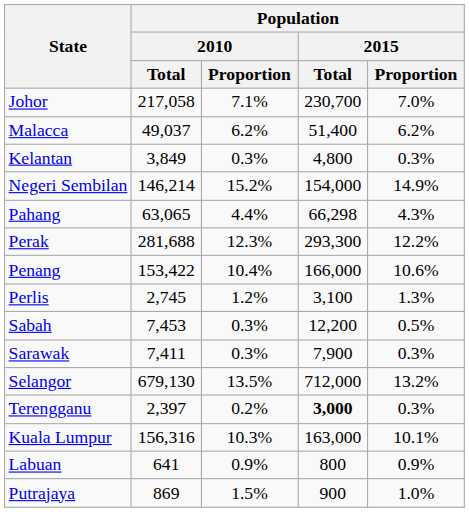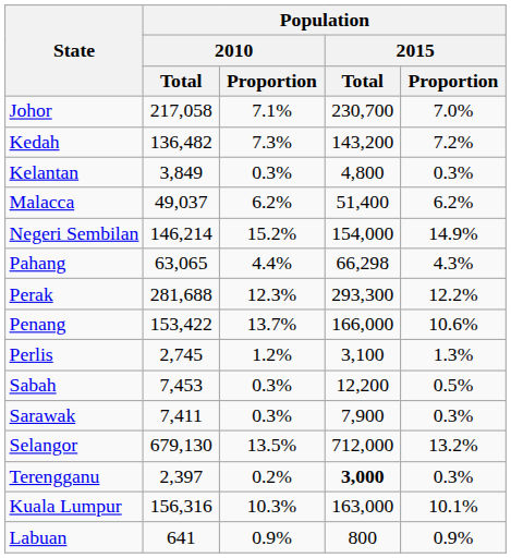+ row: Kedah | 136,482 | 7.3% | 143,200 | 7.2%
rows swapped: Kelantan <-> Malacca
Penang | Population / 2010 / Proportion: 10.4% -> 13.7%
- row: Putrajaya | 869 | 1.5% | 900 | 1.0%
